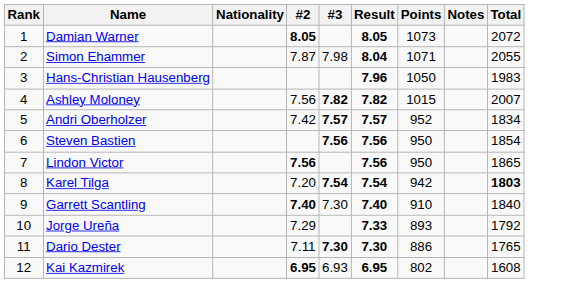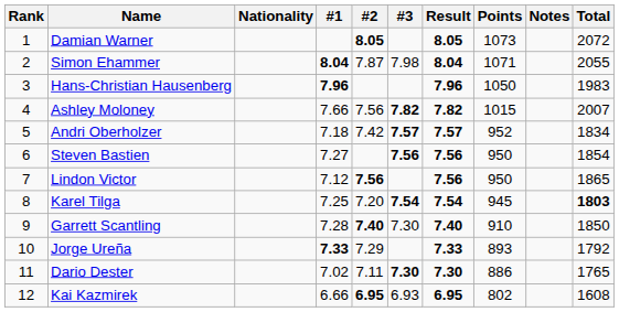+ column: #1 | 8.04 | 7.96 | 7.66 | 7.18 | 7.27 | 7.12 | 7.25 | 7.28 | 7.33 | 7.02 | 6.66
Karel Tilga | Points: 942 -> 945
Garrett Scantling | Total: 1840 -> 1850
